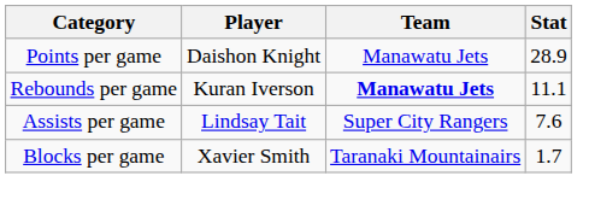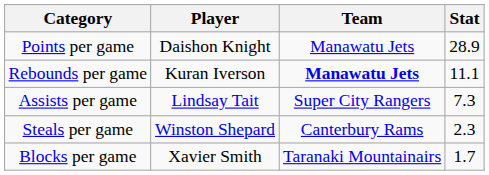Assists per game | Stat: 7.6 -> 7.3
+ row: Steals per game | Winston Shepard | Canterbury Rams | 2.3
